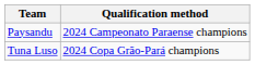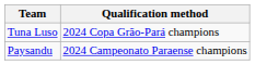rows swapped: Paysandu <-> Tuna Luso
